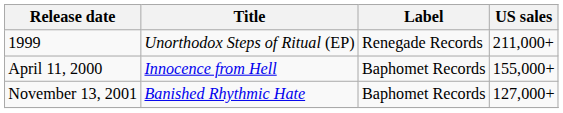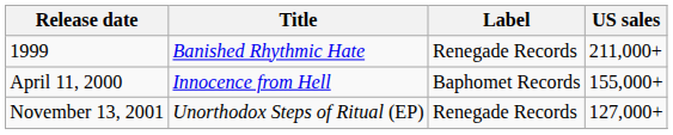1999 | Title: Unorthodox Steps of Ritual (EP) -> Banished Rhythmic Hate
November 13, 2001 | Title: Banished Rhythmic Hate -> Unorthodox Steps of Ritual (EP)
November 13, 2001 | Label: Baphomet Records -> Renegade Records
